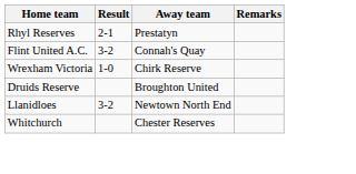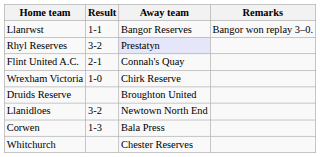+ row: Llanrwst | 1-1 | Bangor Reserves | Bangor won replay 3–0.
Rhyl Reserves | Result: 2-1 -> 3-2
Rhyl Reserves | Away team: no background -> lavender background
Flint United A.C. | Result: 3-2 -> 2-1
+ row: Corwen | 1-3 | Bala Press
